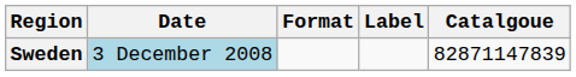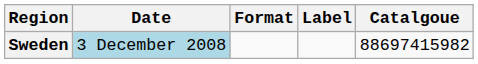Sweden | Catalgoue: 82871147839 -> 88697415982
